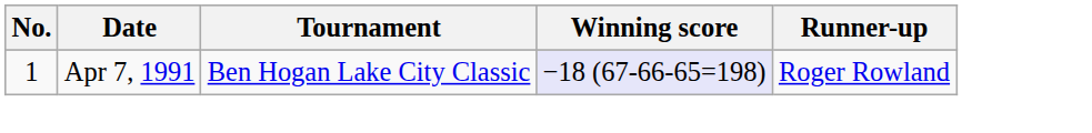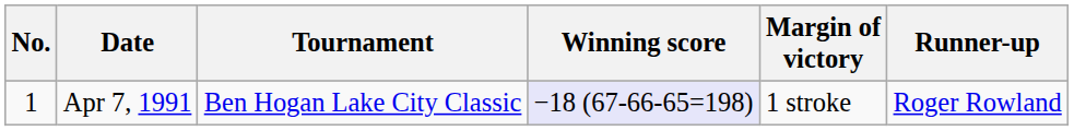+ column: Margin of victory | 1 stroke
